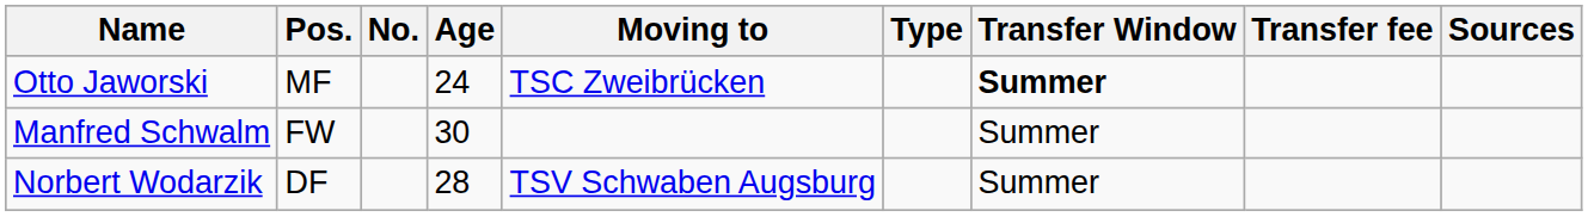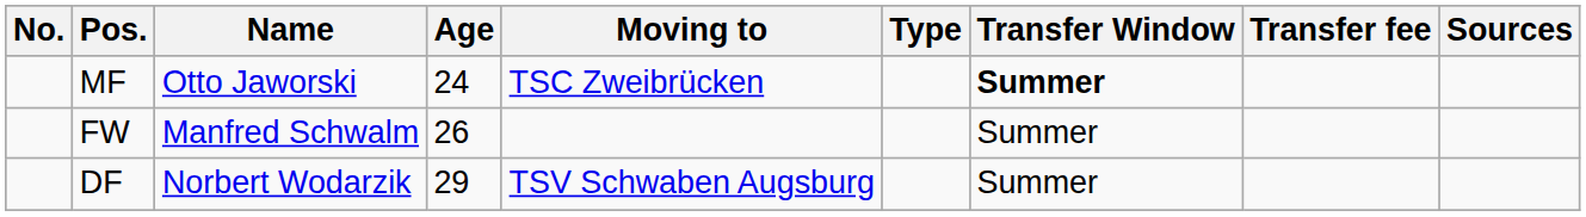columns swapped: No. <-> Name
FW | Age: 30 -> 26
DF | Age: 28 -> 29
